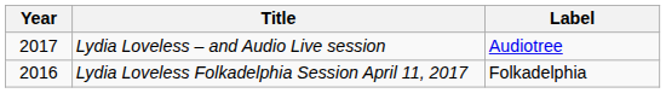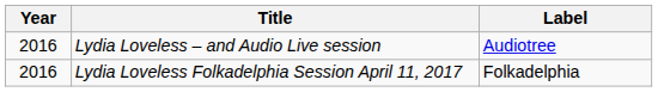Lydia Loveless – and Audio Live session | Year: 2017 -> 2016
